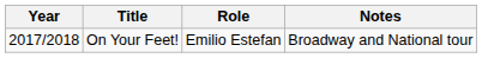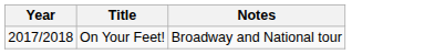- column: Role | Emilio Estefan
